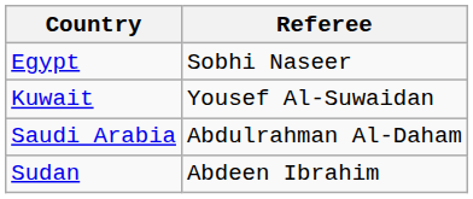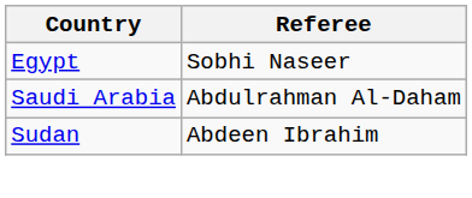- row: Kuwait | Yousef Al-Suwaidan
